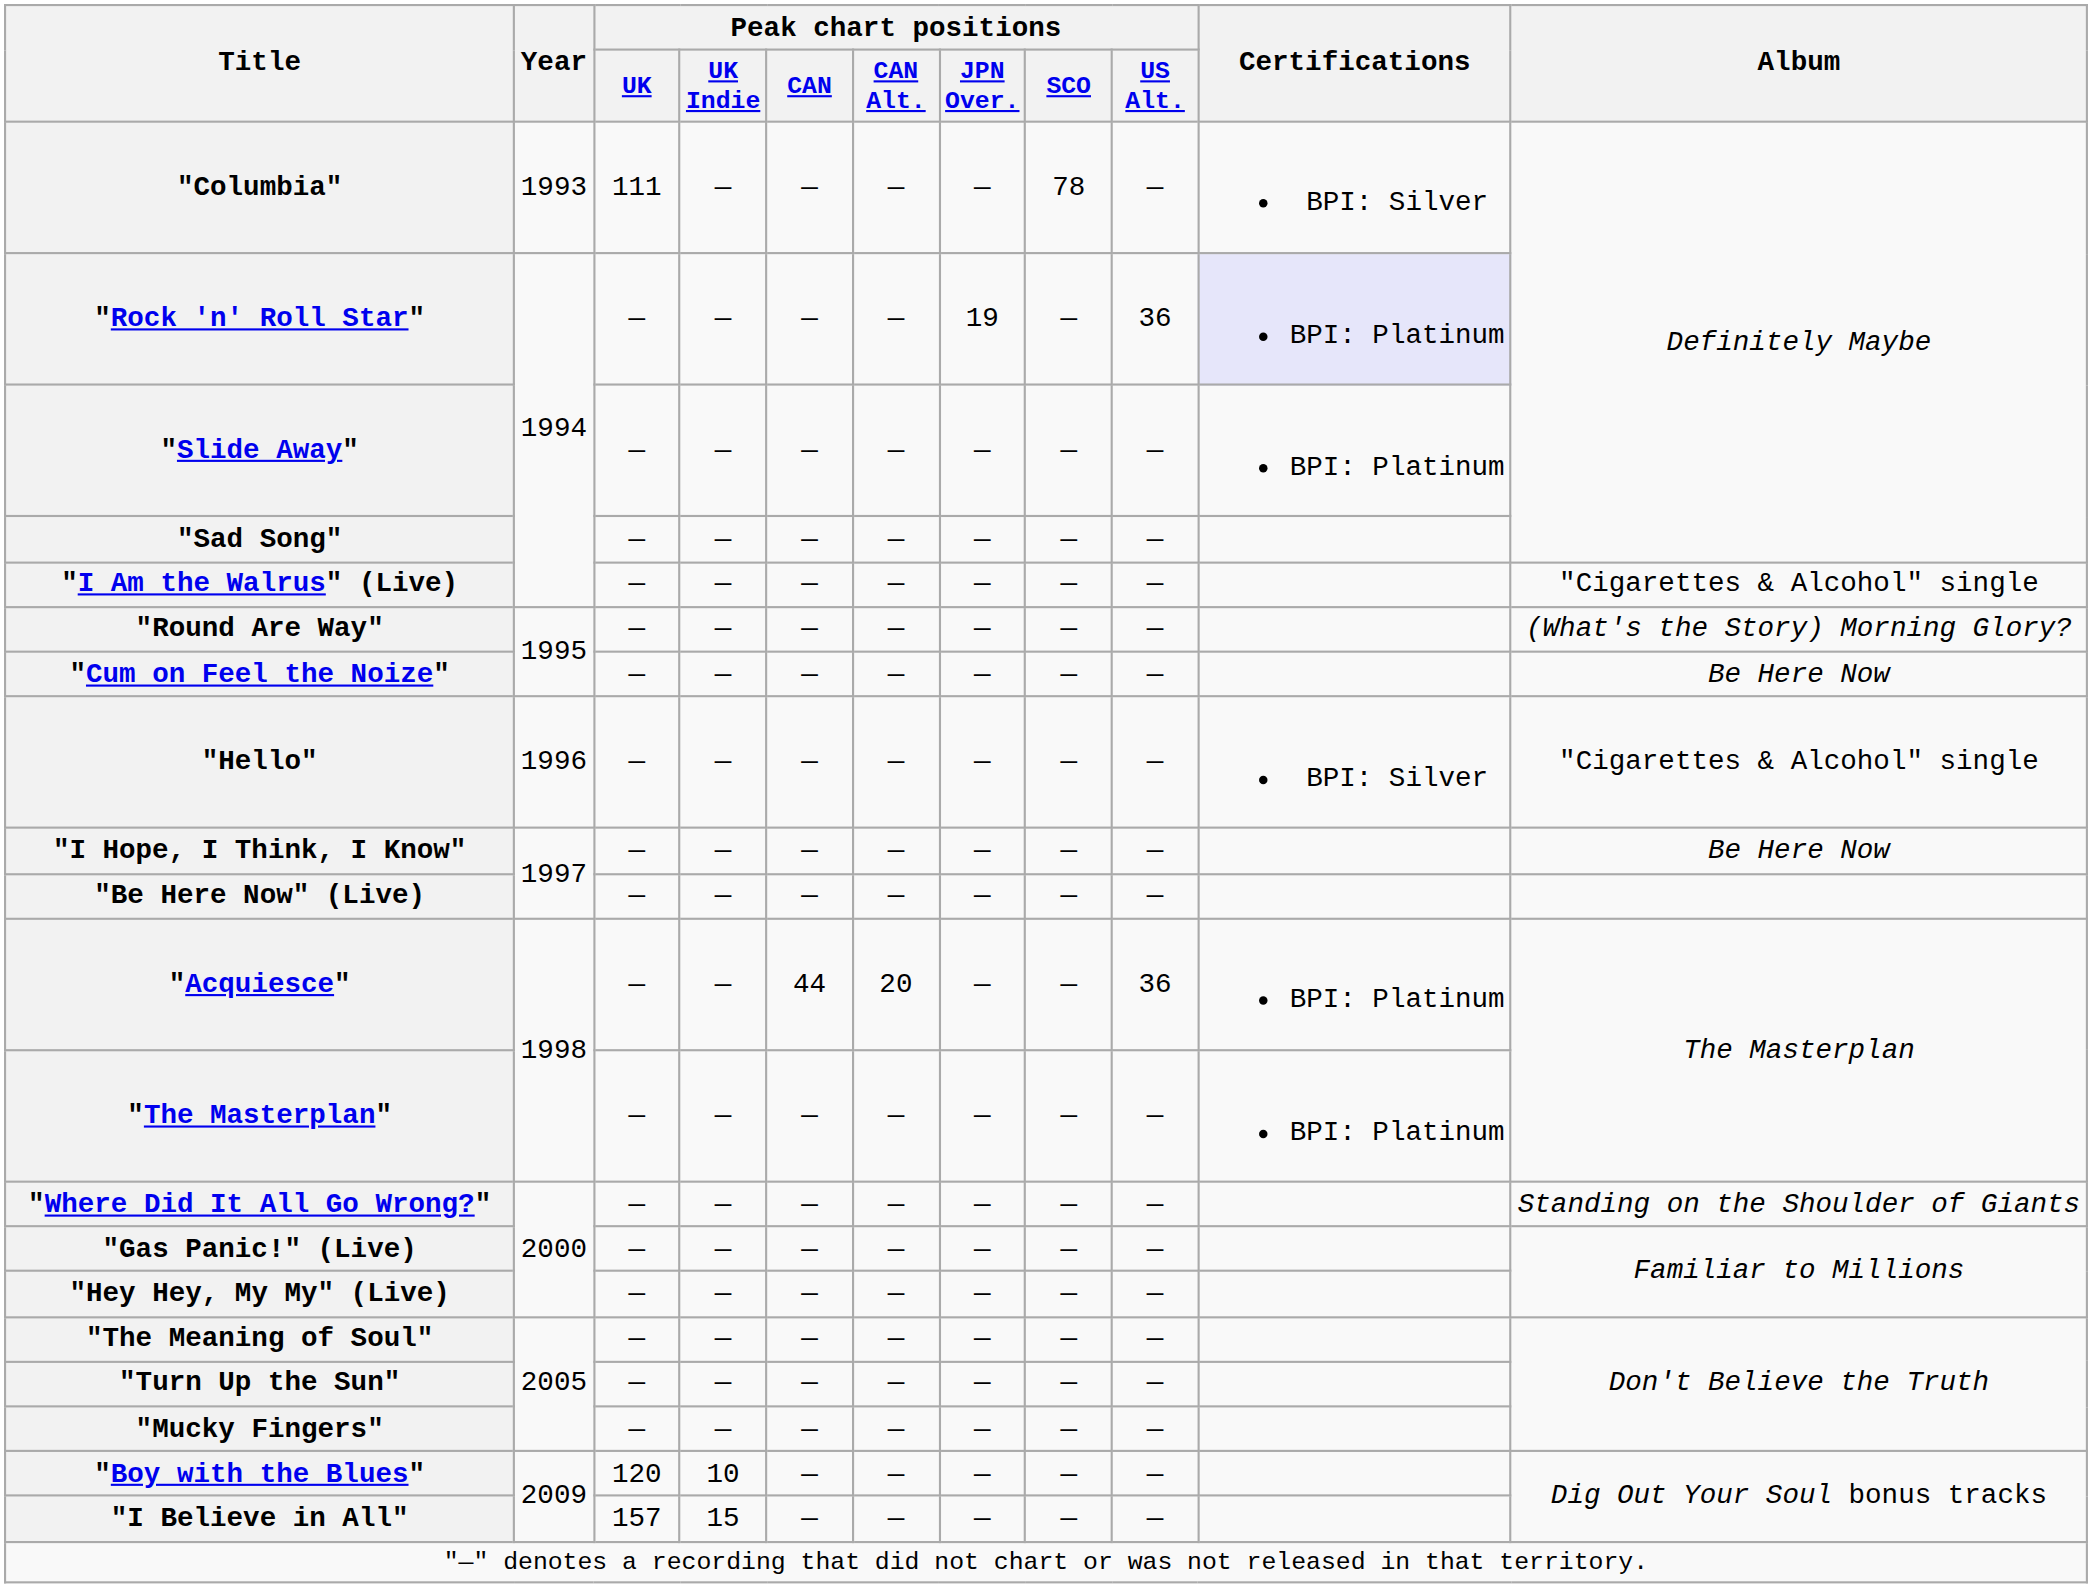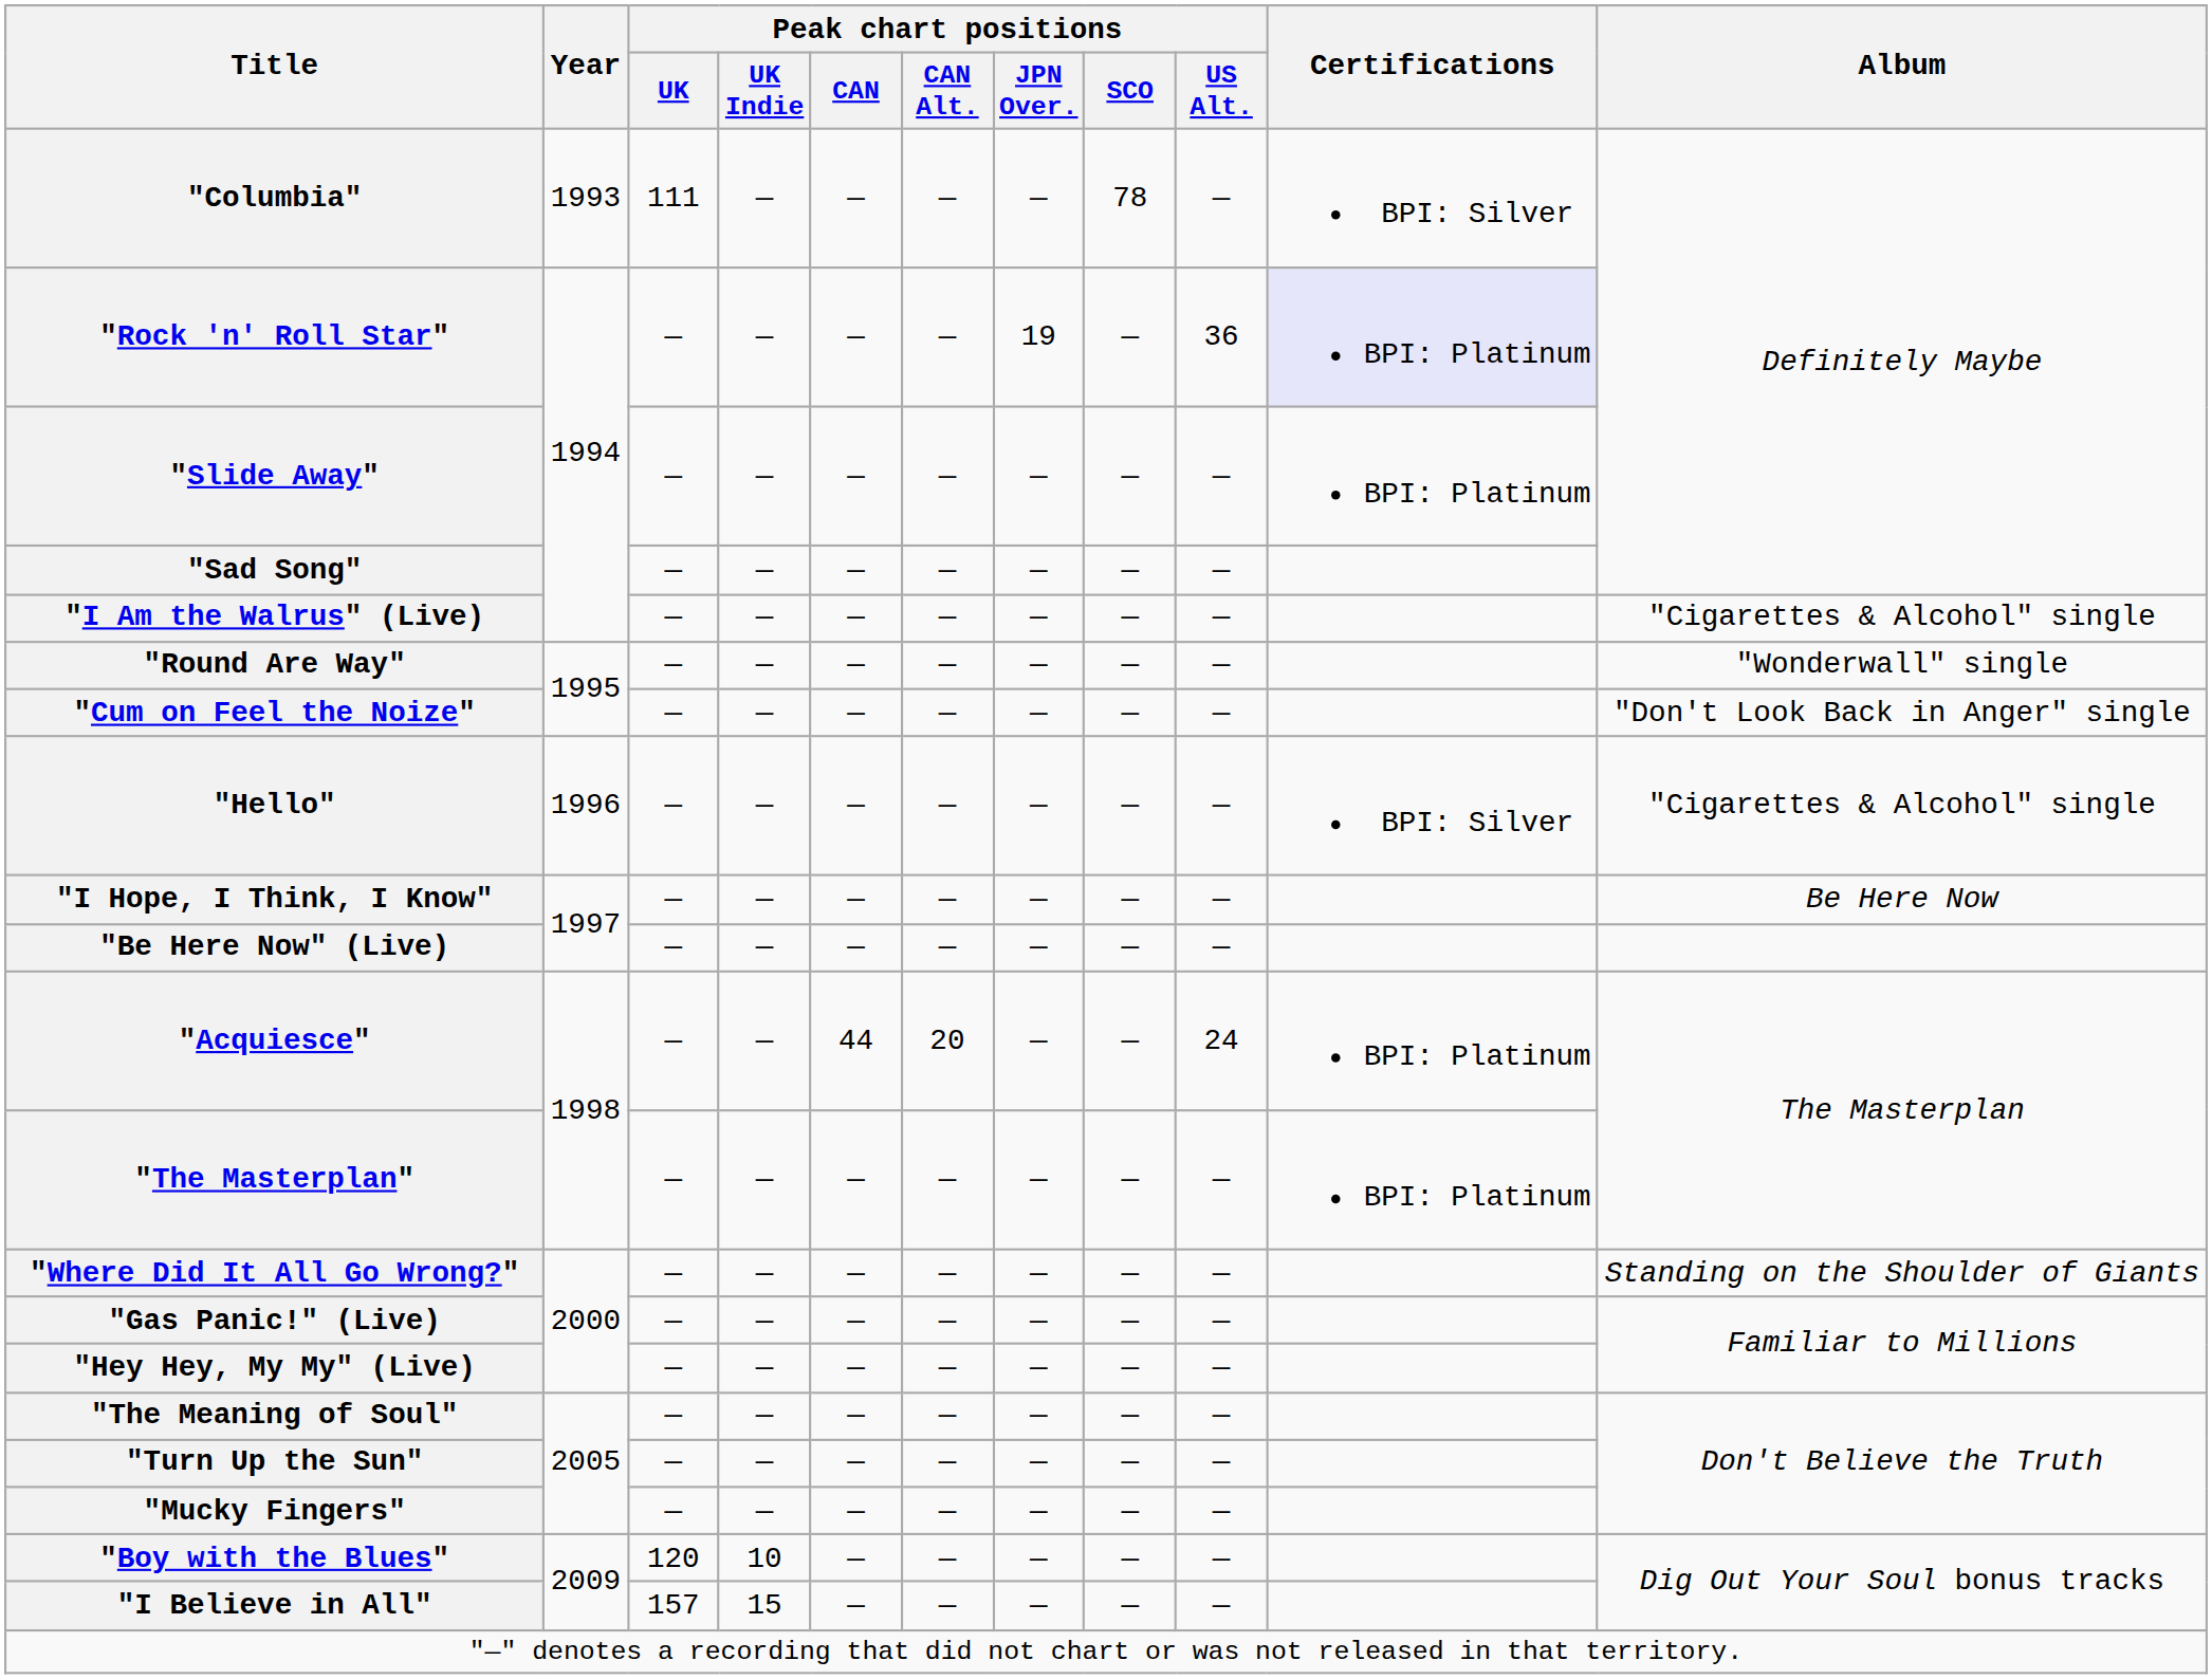"Round Are Way" | Album: (What's the Story) Morning Glory? -> "Wonderwall" single
"Cum on Feel the Noize" | Album: Be Here Now -> "Don't Look Back in Anger" single
"Acquiesce" | Peak chart positions / US Alt.: 36 -> 24
